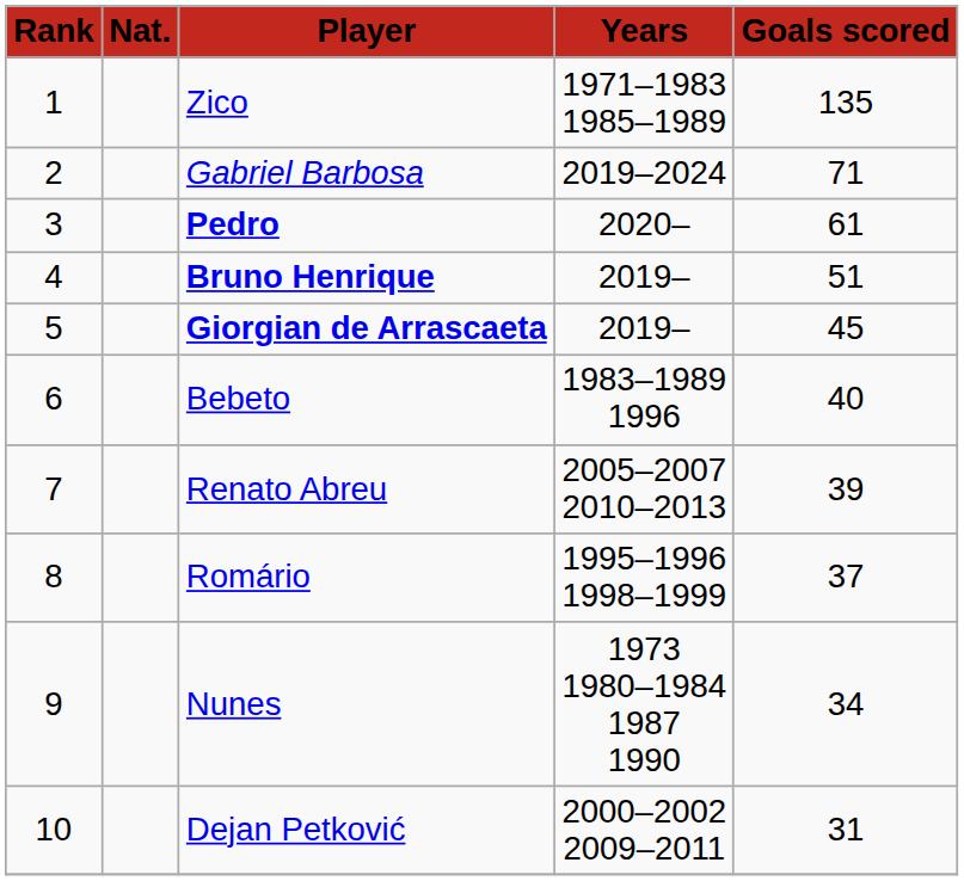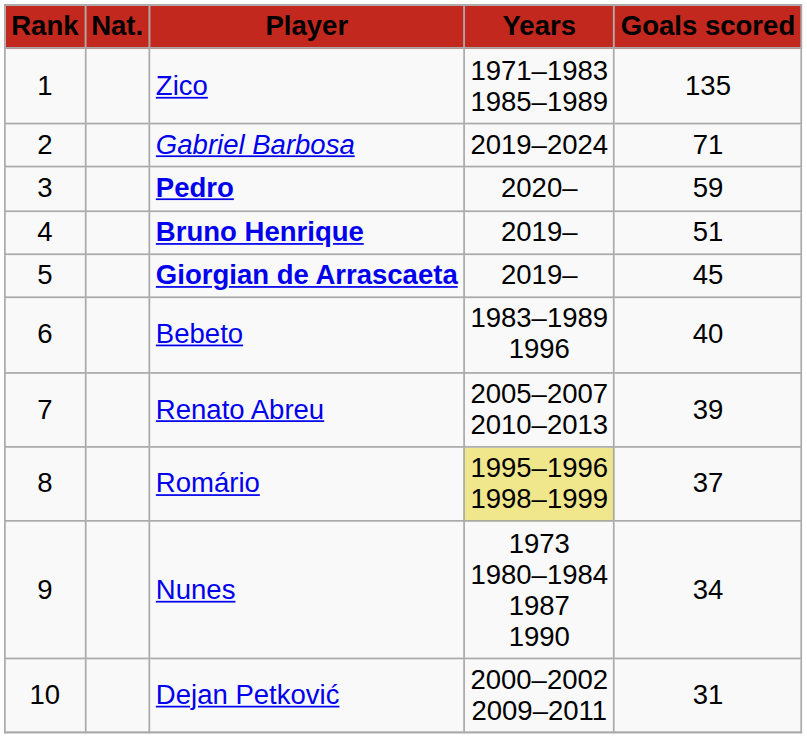Pedro | column 5: 61 -> 59
Romário | column 4: no background -> khaki background
